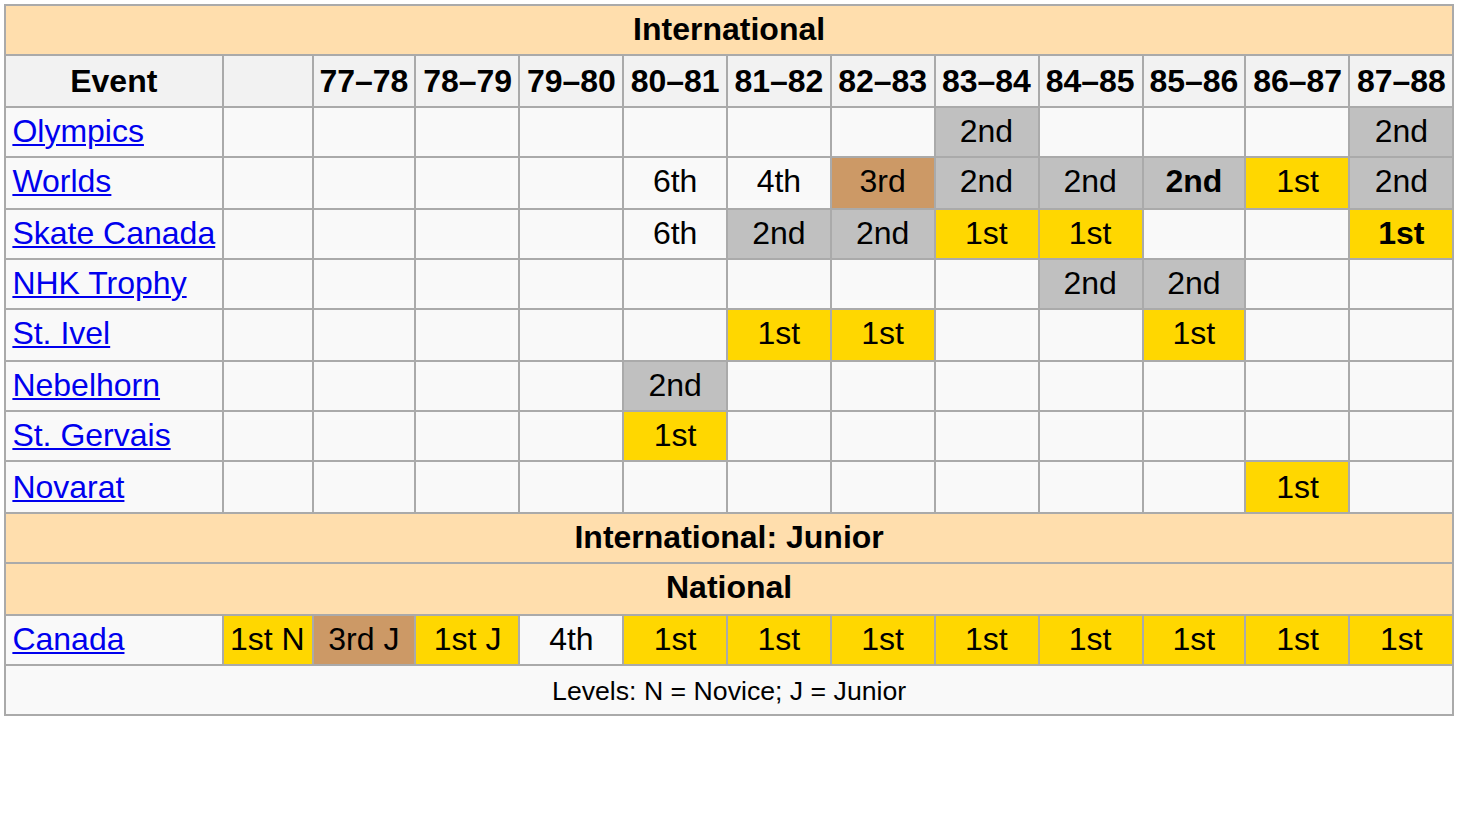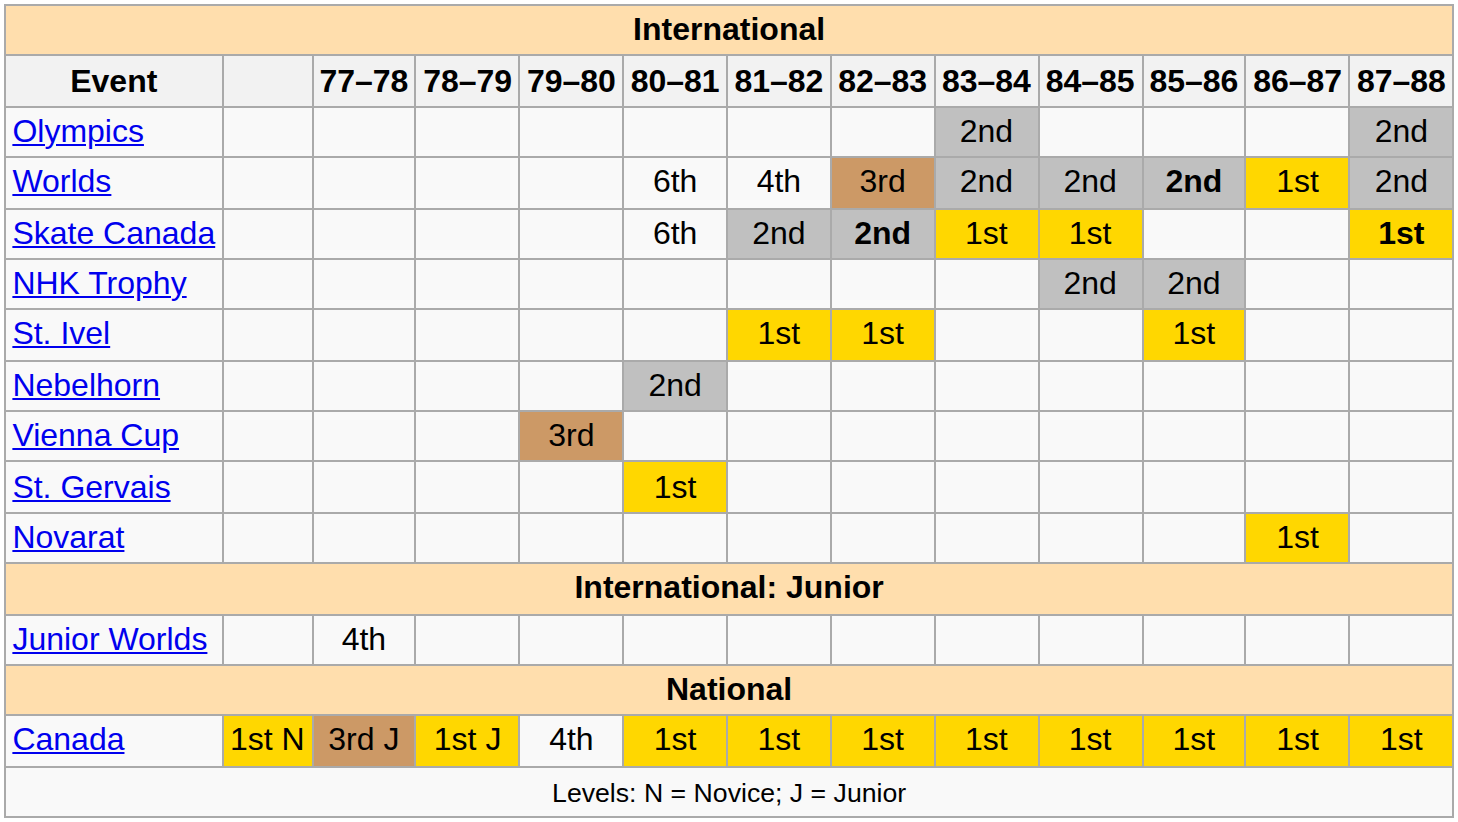Skate Canada | 82–83: normal -> bold
+ row: Vienna Cup | 3rd
+ row: Junior Worlds | 4th
